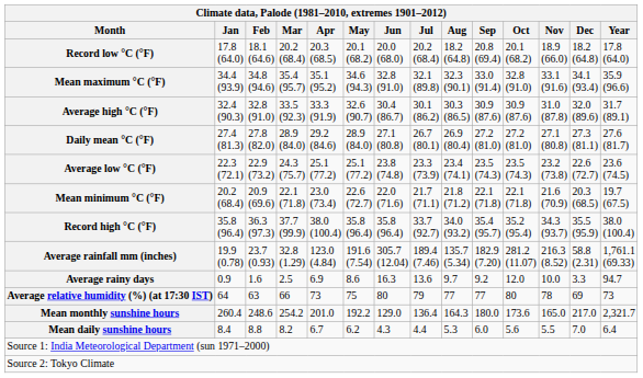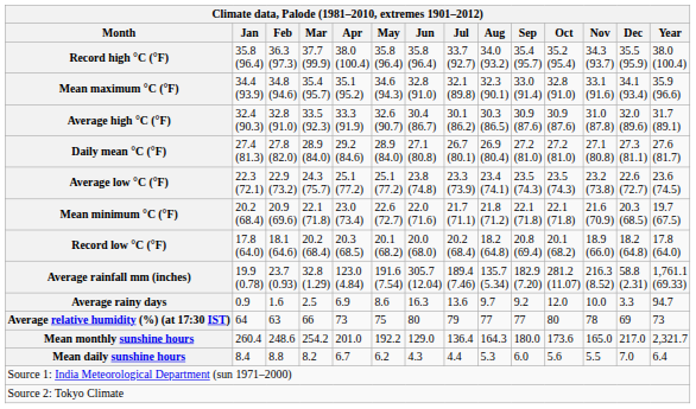rows swapped: Record high °C (°F) <-> Record low °C (°F)
